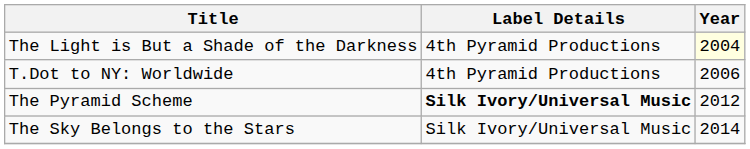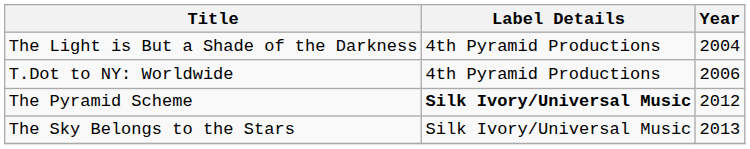The Light is But a Shade of the Darkness | Year: lightyellow background -> no background
The Sky Belongs to the Stars | Year: 2014 -> 2013
